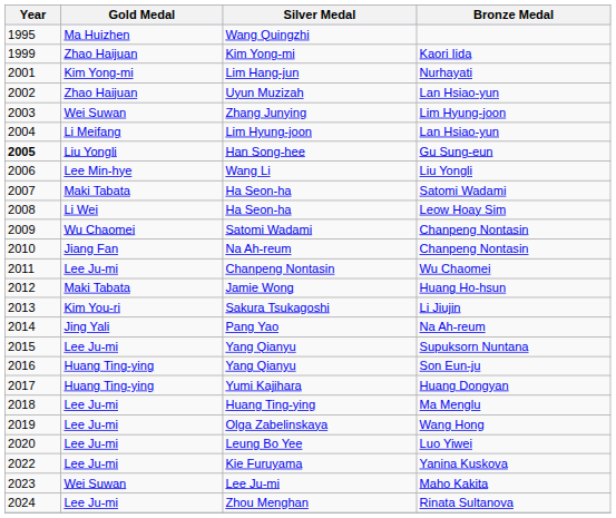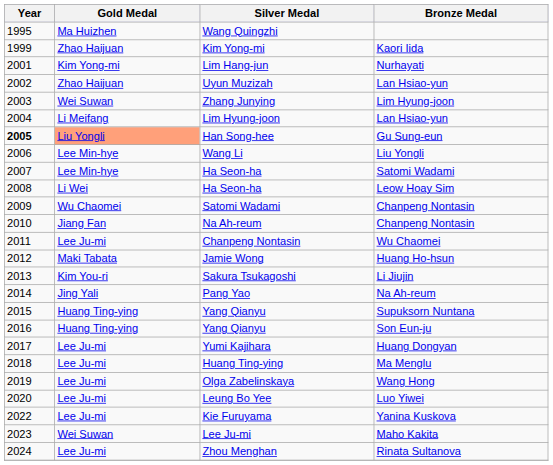Han Song-hee | Gold Medal: no background -> lightsalmon background
Ha Seon-ha / Satomi Wadami | Gold Medal: Maki Tabata -> Lee Min-hye
Yang Qianyu / Supuksorn Nuntana | Gold Medal: Lee Ju-mi -> Huang Ting-ying
Yumi Kajihara | Gold Medal: Huang Ting-ying -> Lee Ju-mi
